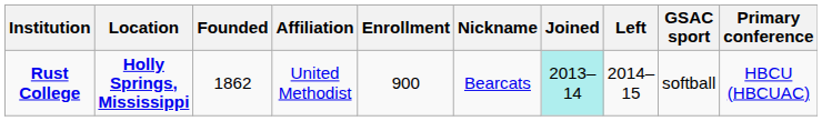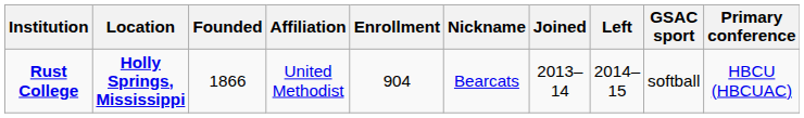Rust College | Founded: 1862 -> 1866
Rust College | Enrollment: 900 -> 904
Rust College | Joined: paleturquoise background -> no background
